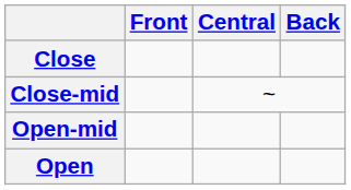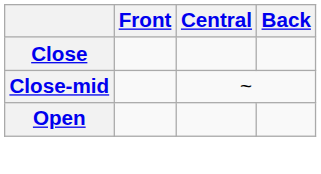- row: Open-mid
